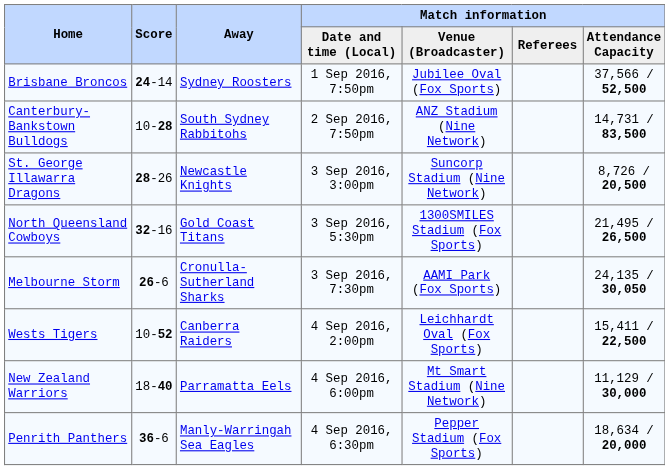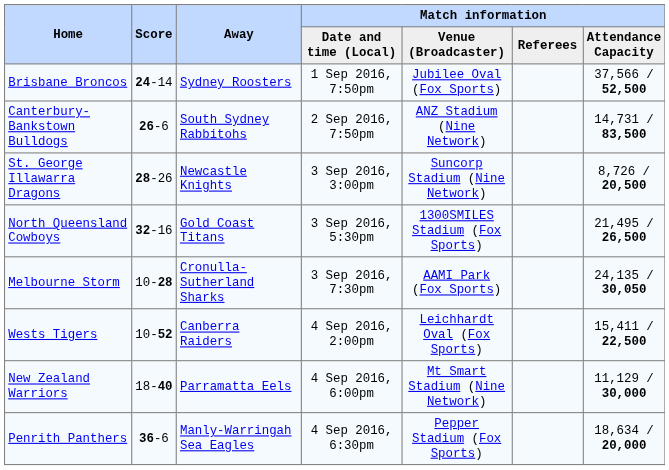Canterbury-Bankstown Bulldogs | Score: 10-28 -> 26-6
Melbourne Storm | Score: 26-6 -> 10-28
